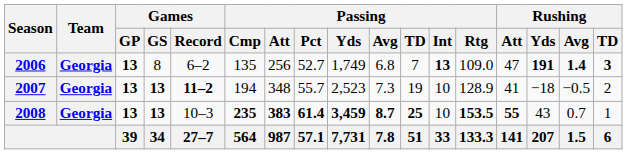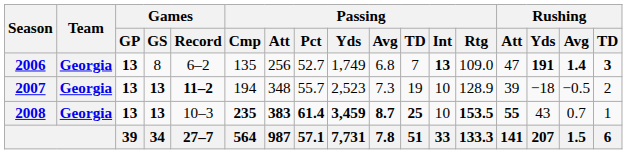2007 | Rushing / Att: 41 -> 39
